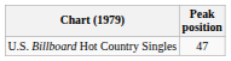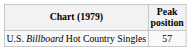U.S. Billboard Hot Country Singles | Peak position: 47 -> 57
